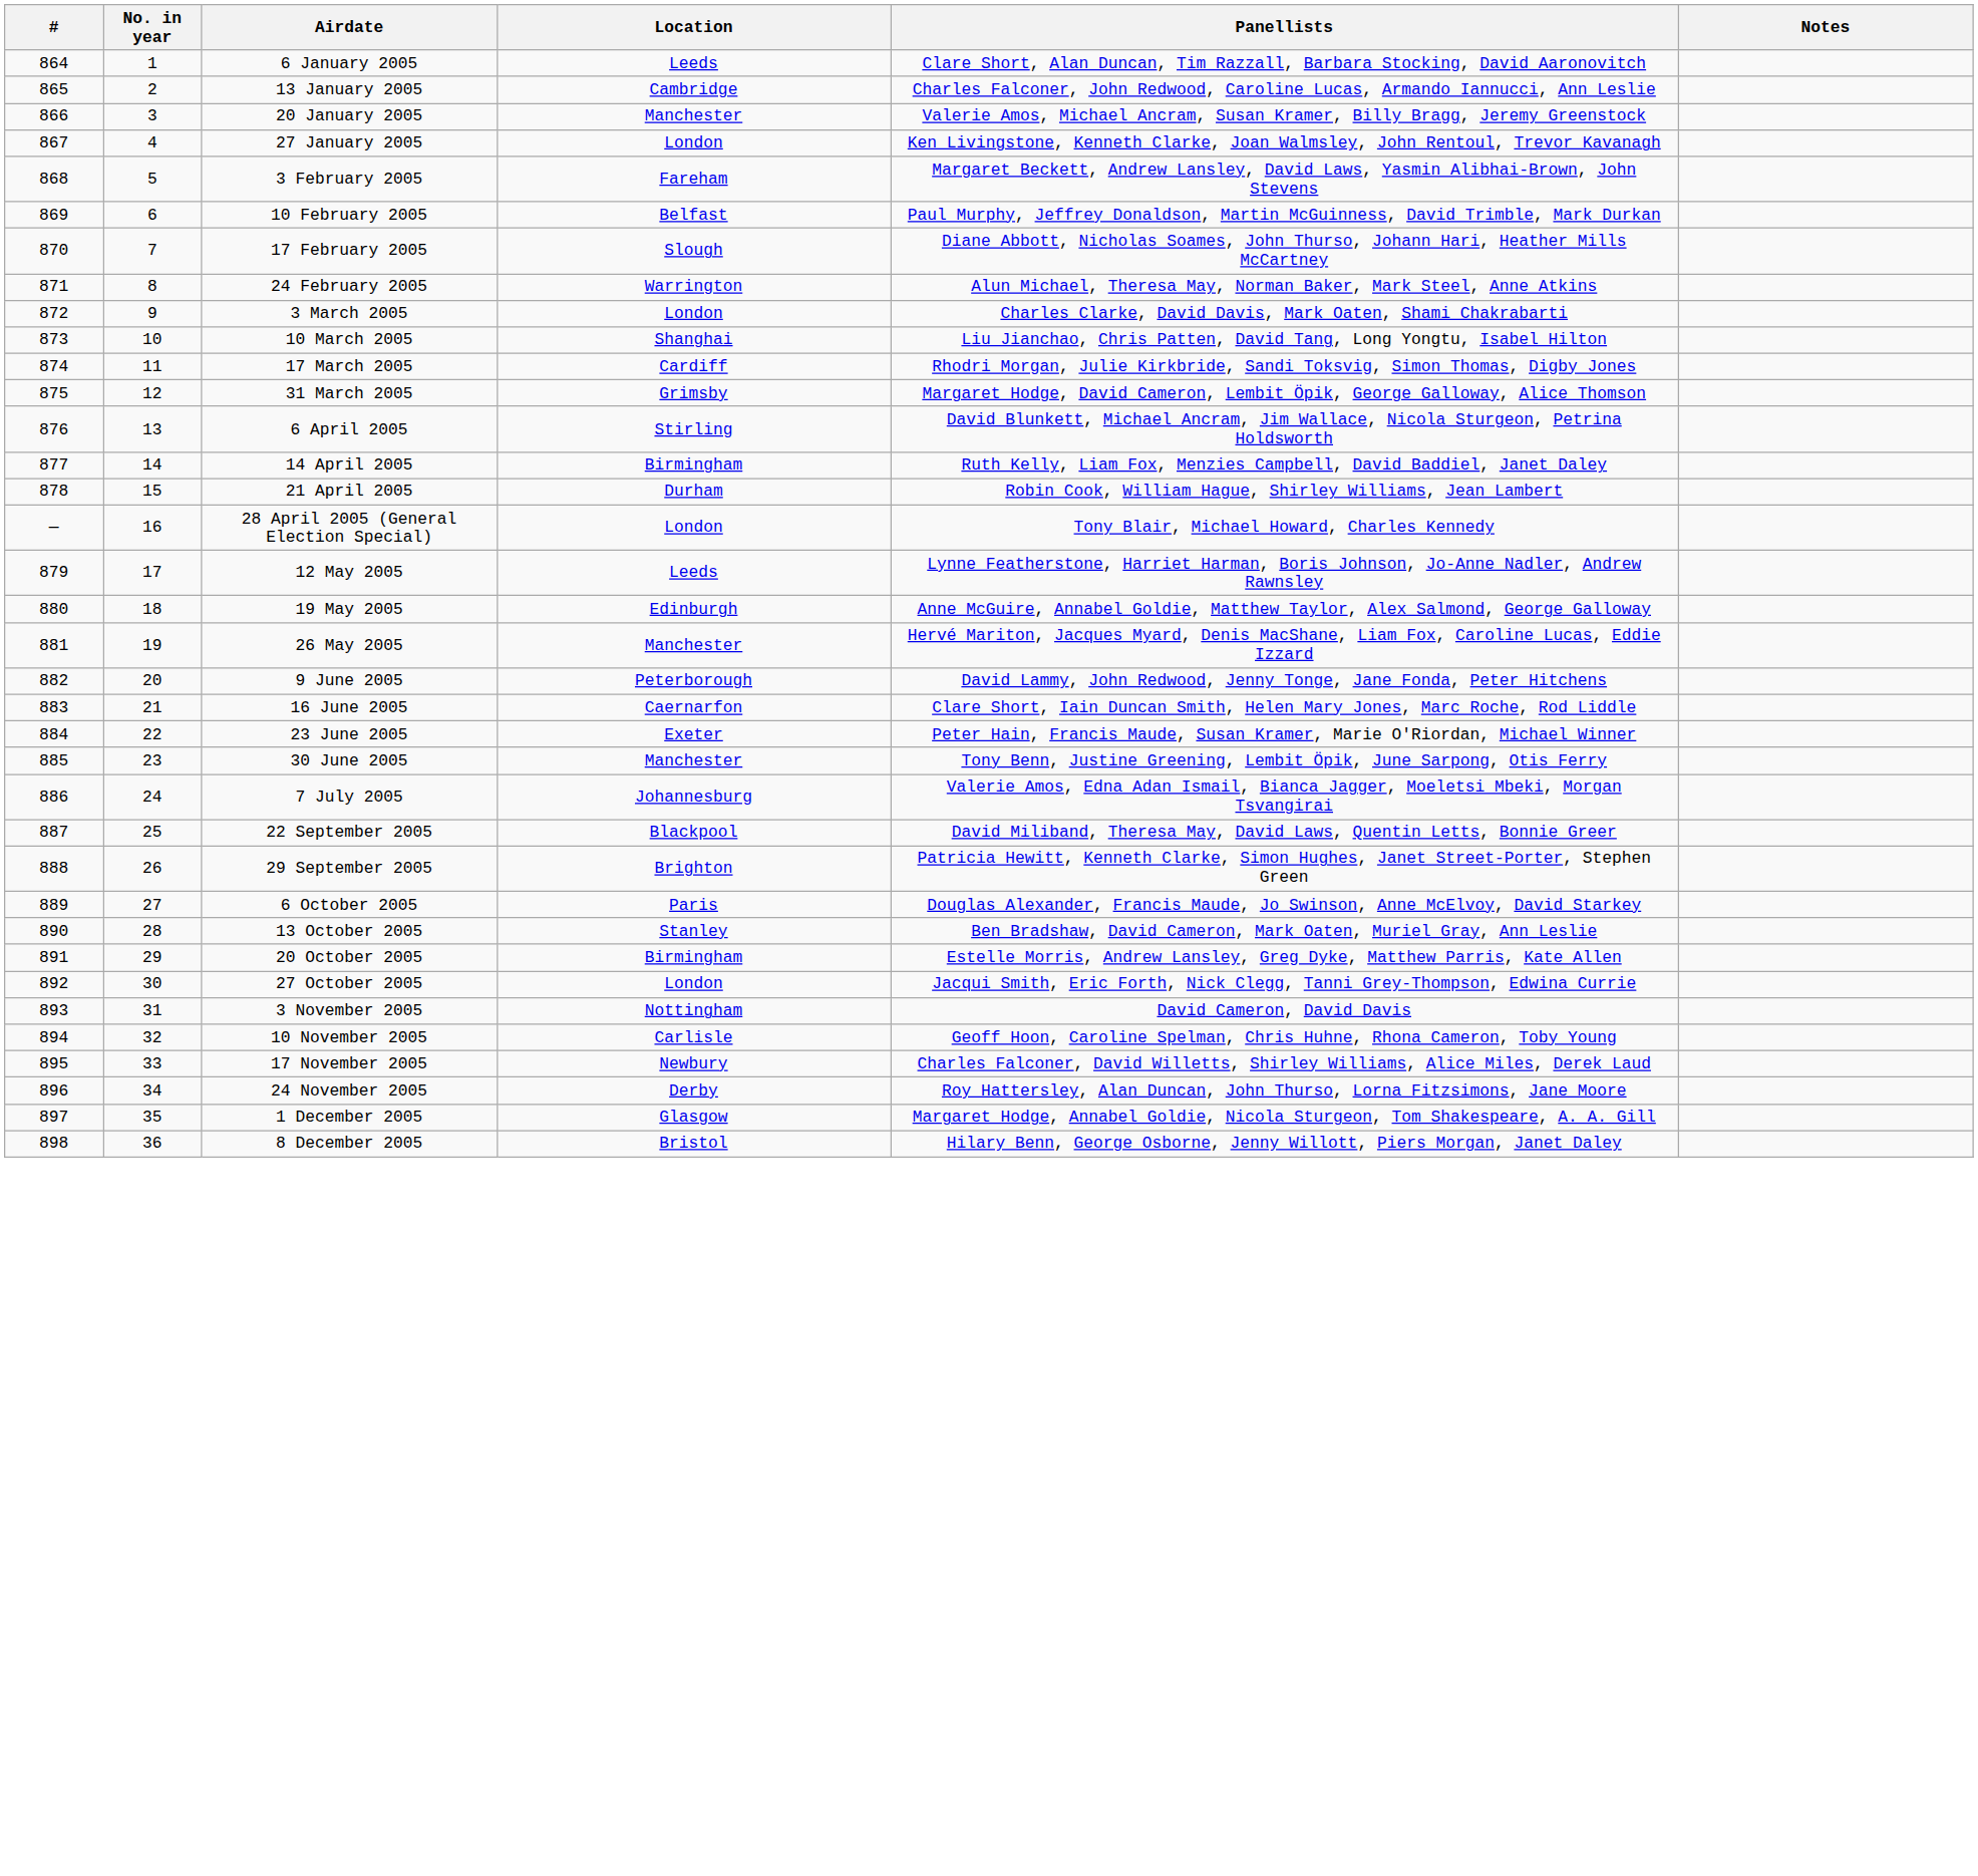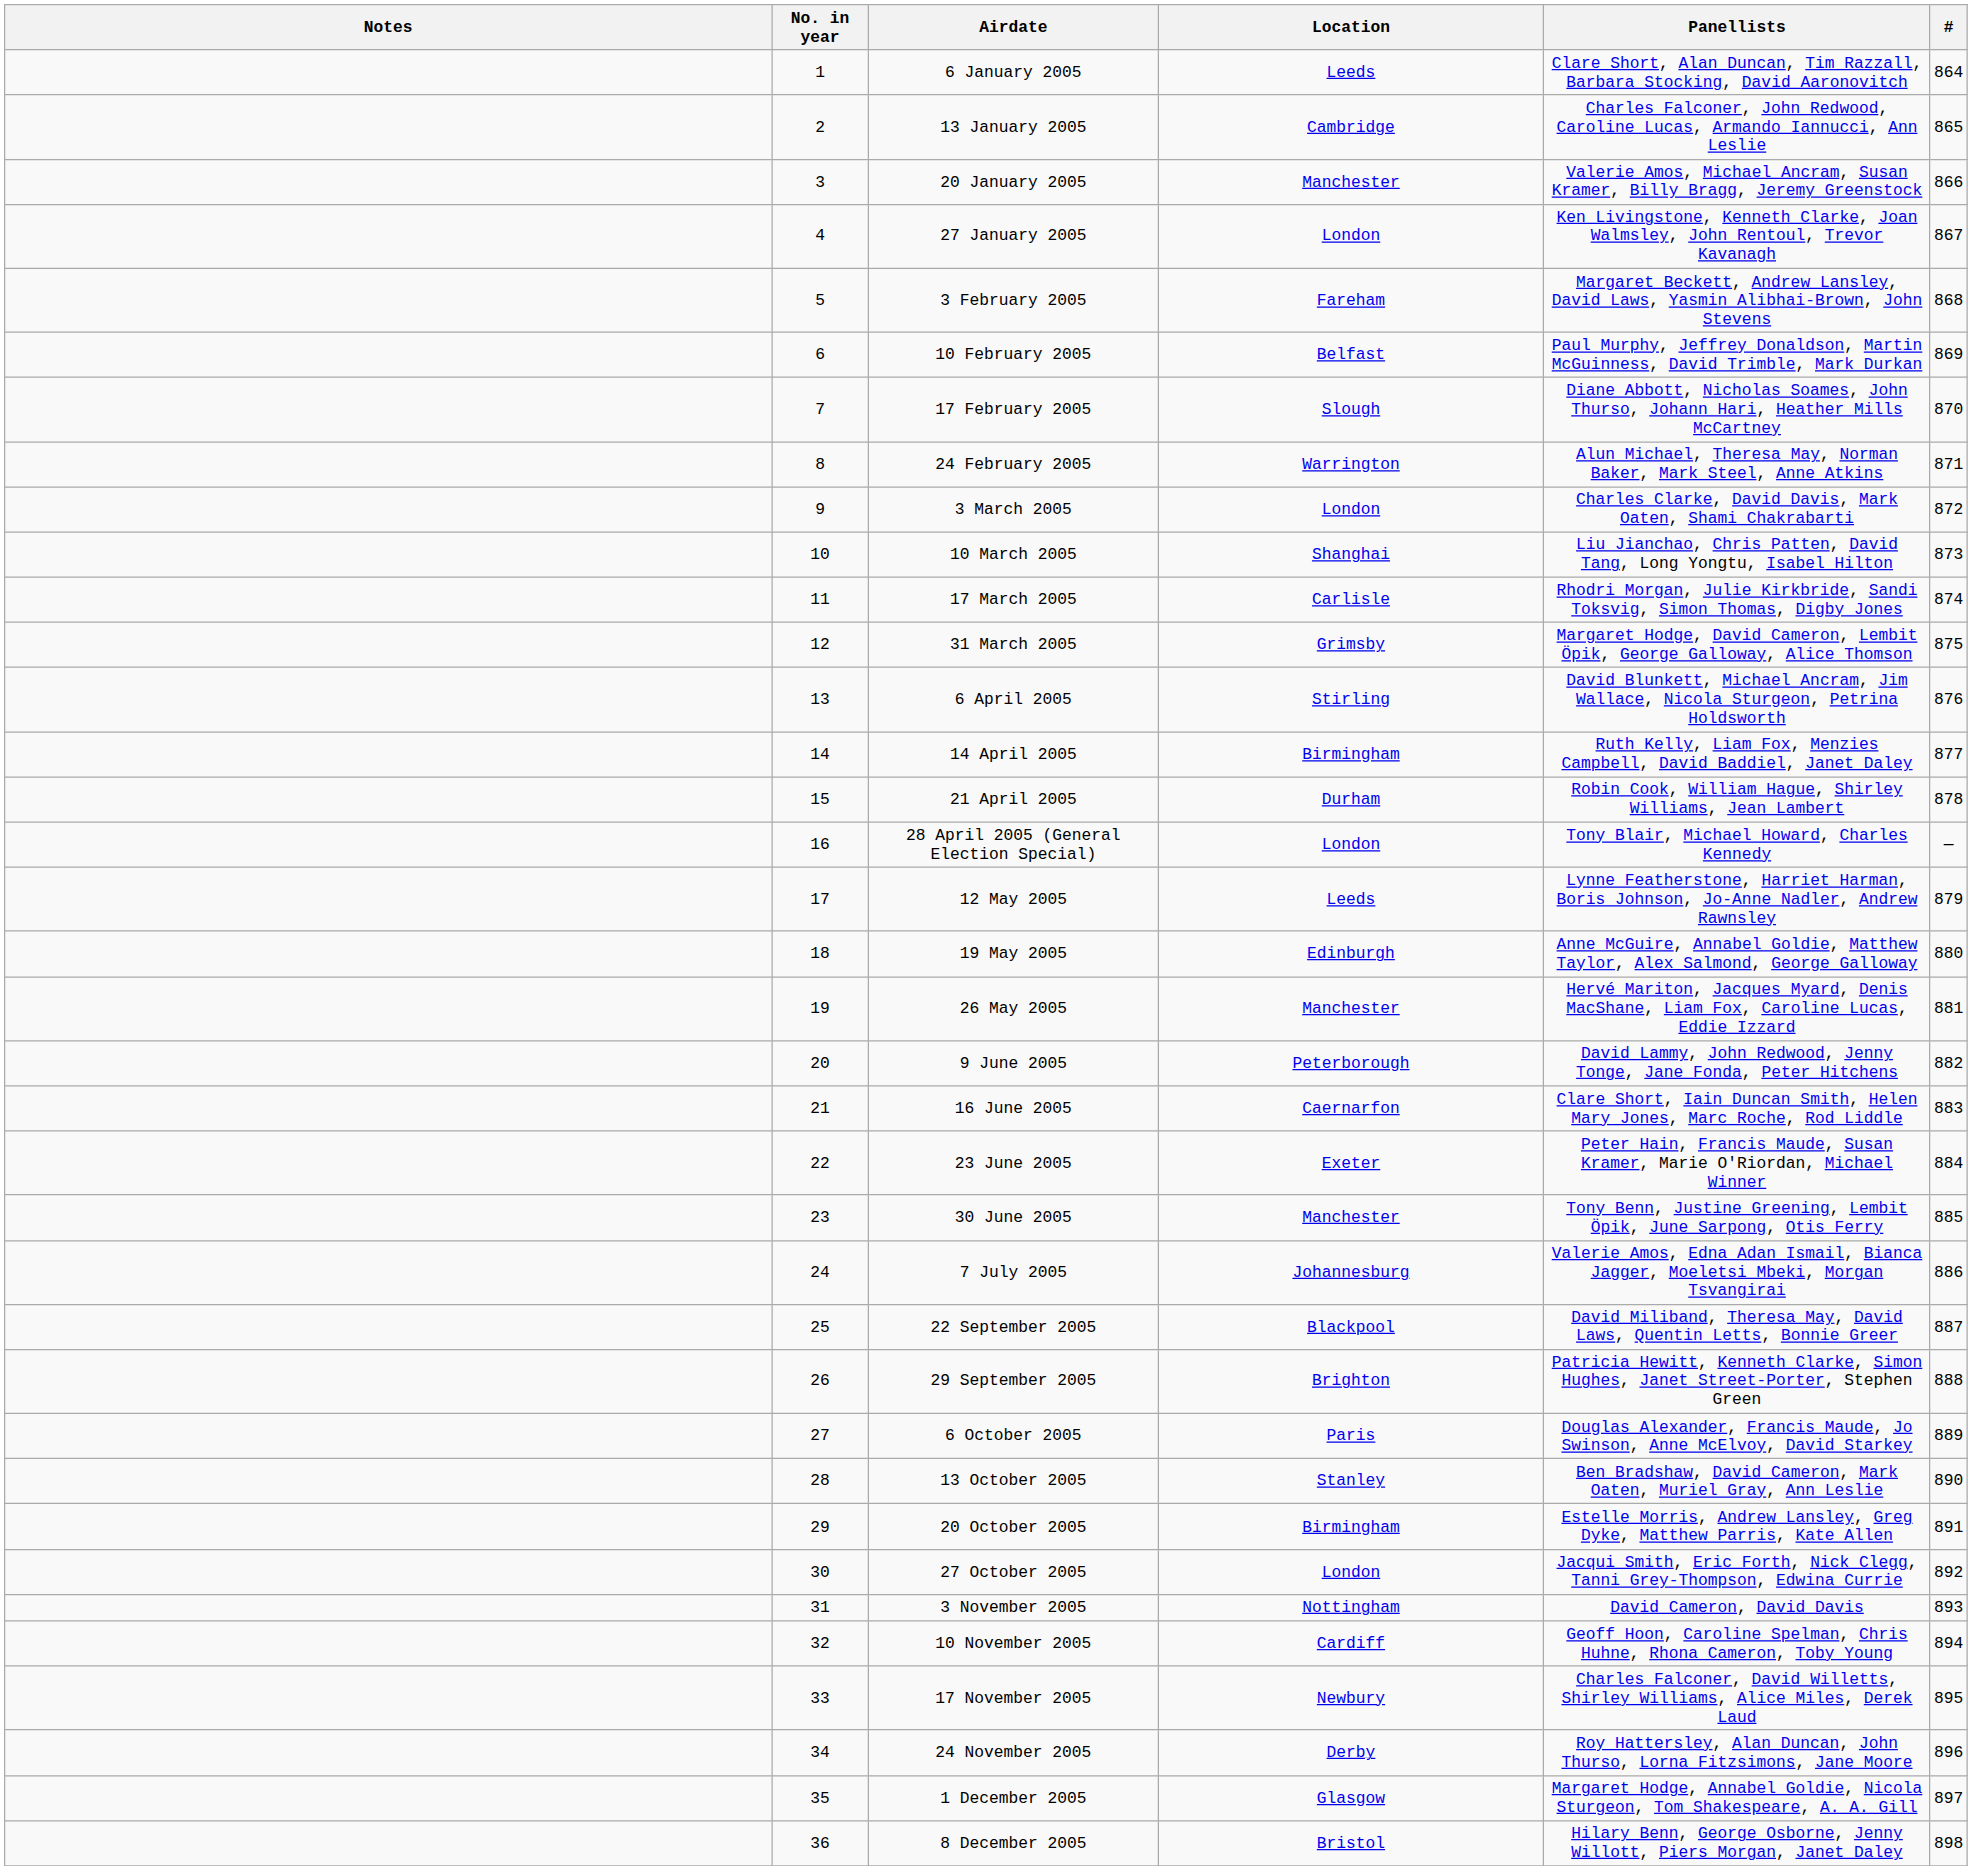columns swapped: # <-> Notes
17 March 2005 | Location: Cardiff -> Carlisle
10 November 2005 | Location: Carlisle -> Cardiff
